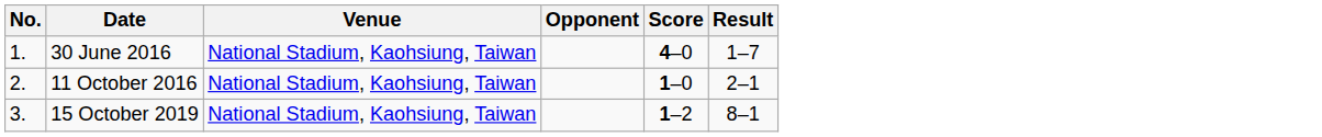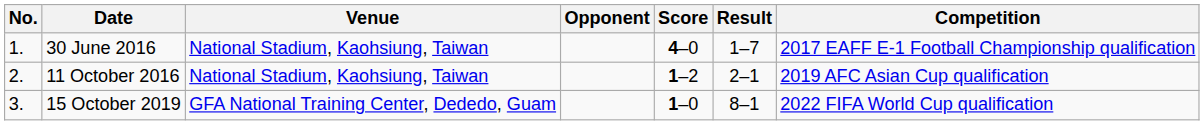+ column: Competition | 2017 EAFF E-1 Football Championship qualification | 2019 AFC Asian Cup qualification | 2022 FIFA World Cup qualification
11 October 2016 | Score: 1–0 -> 1–2
15 October 2019 | Venue: National Stadium, Kaohsiung, Taiwan -> GFA National Training Center, Dededo, Guam
15 October 2019 | Score: 1–2 -> 1–0
